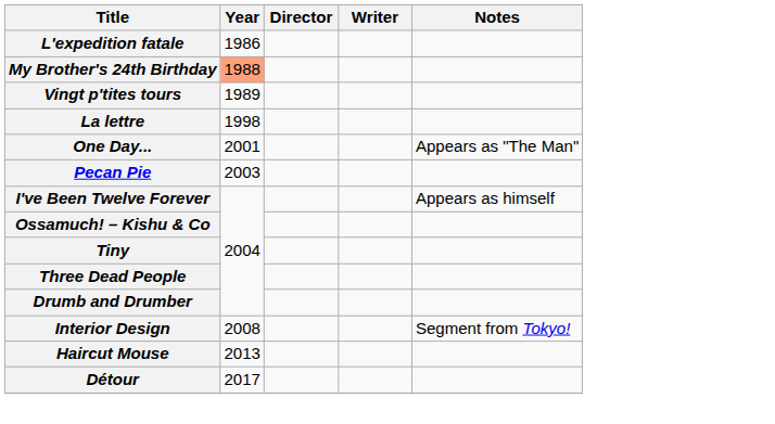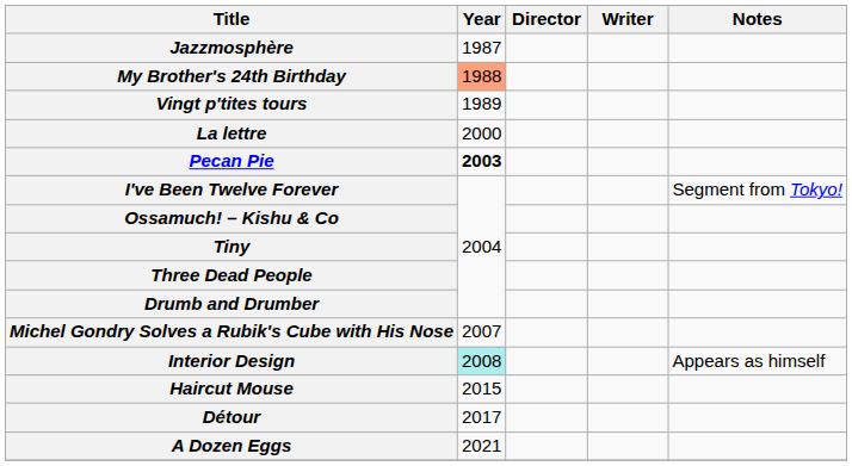- row: L'expedition fatale | 1986
+ row: Jazzmosphère | 1987
La lettre | Year: 1998 -> 2000
- row: One Day... | 2001 | Appears as "The Man"
Pecan Pie | Year: normal -> bold
I've Been Twelve Forever | Notes: Appears as himself -> Segment from Tokyo!
+ row: Michel Gondry Solves a Rubik's Cube with His Nose | 2007
Interior Design | Year: no background -> paleturquoise background
Interior Design | Notes: Segment from Tokyo! -> Appears as himself
Haircut Mouse | Year: 2013 -> 2015
+ row: A Dozen Eggs | 2021
